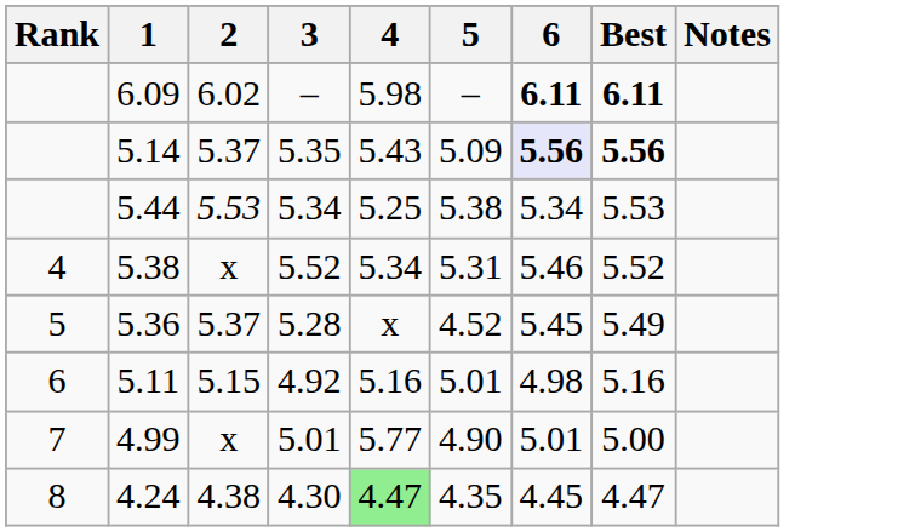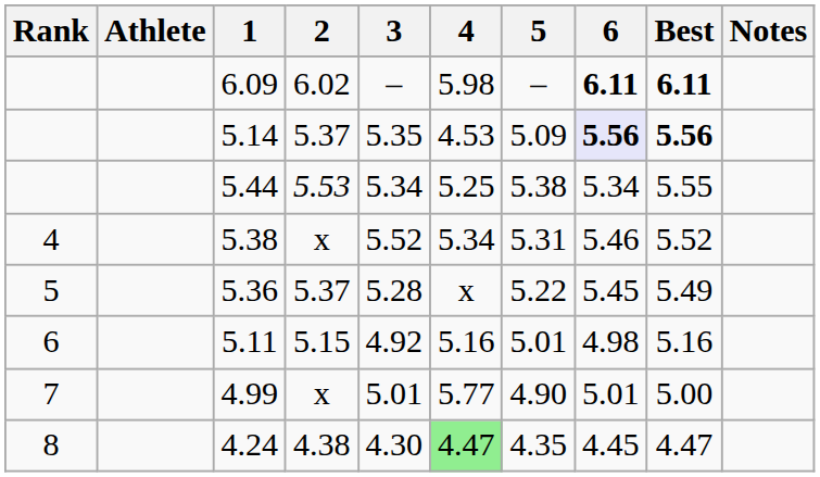+ column: Athlete
5.14 | 4: 5.43 -> 4.53
5.44 | Best: 5.53 -> 5.55
5.36 | 5: 4.52 -> 5.22
